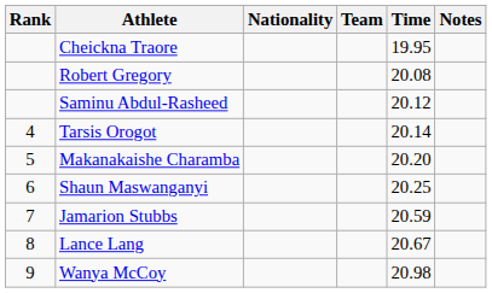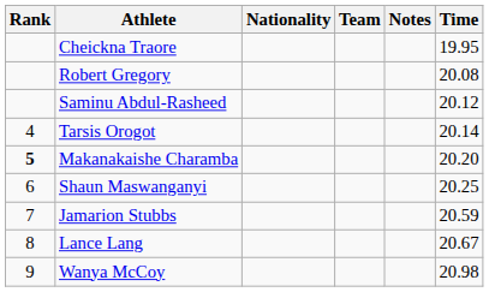columns swapped: Time <-> Notes
Makanakaishe Charamba | Rank: normal -> bold
